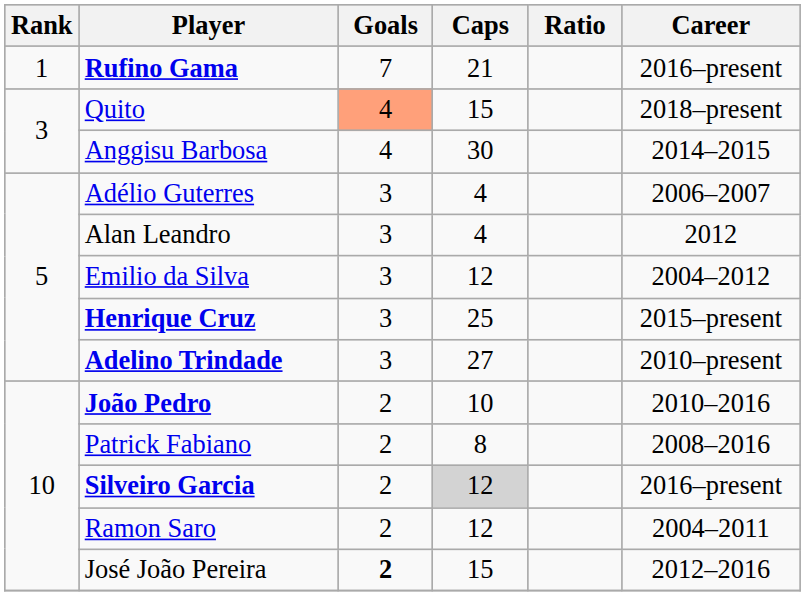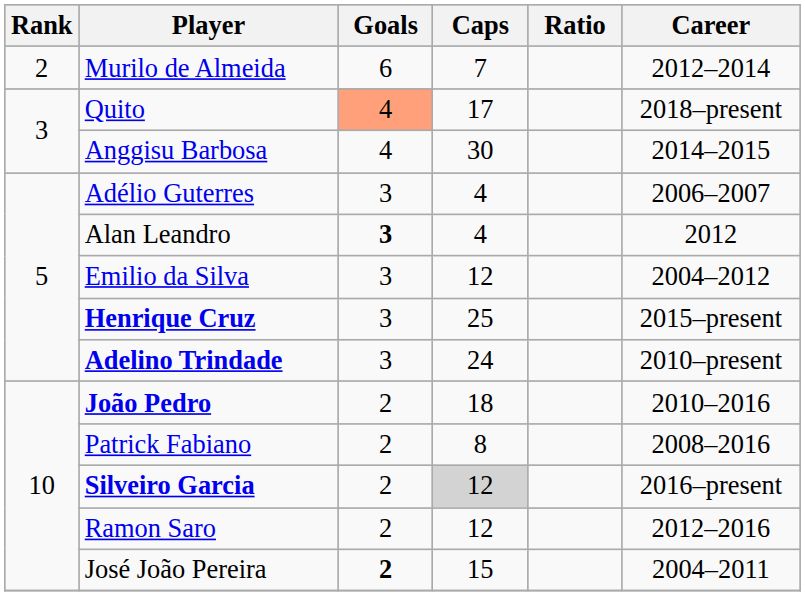- row: 1 | Rufino Gama | 7 | 21 | 2016–present
+ row: 2 | Murilo de Almeida | 6 | 7 | 2012–2014
Quito | Caps: 15 -> 17
Alan Leandro | Goals: normal -> bold
Adelino Trindade | Caps: 27 -> 24
João Pedro | Caps: 10 -> 18
Ramon Saro | Career: 2004–2011 -> 2012–2016
José João Pereira | Career: 2012–2016 -> 2004–2011
